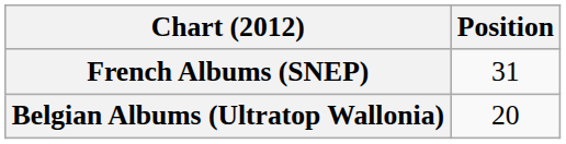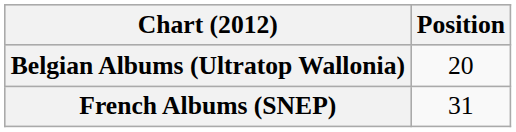rows swapped: Belgian Albums (Ultratop Wallonia) <-> French Albums (SNEP)
